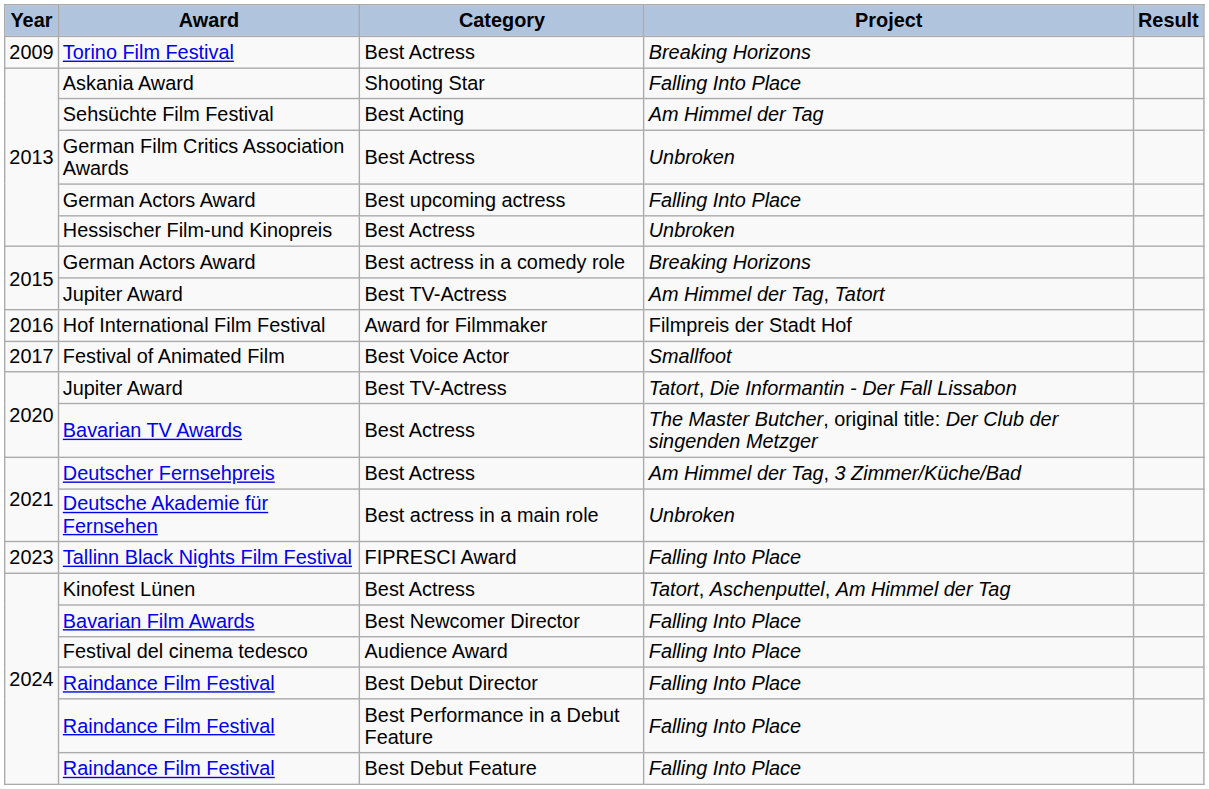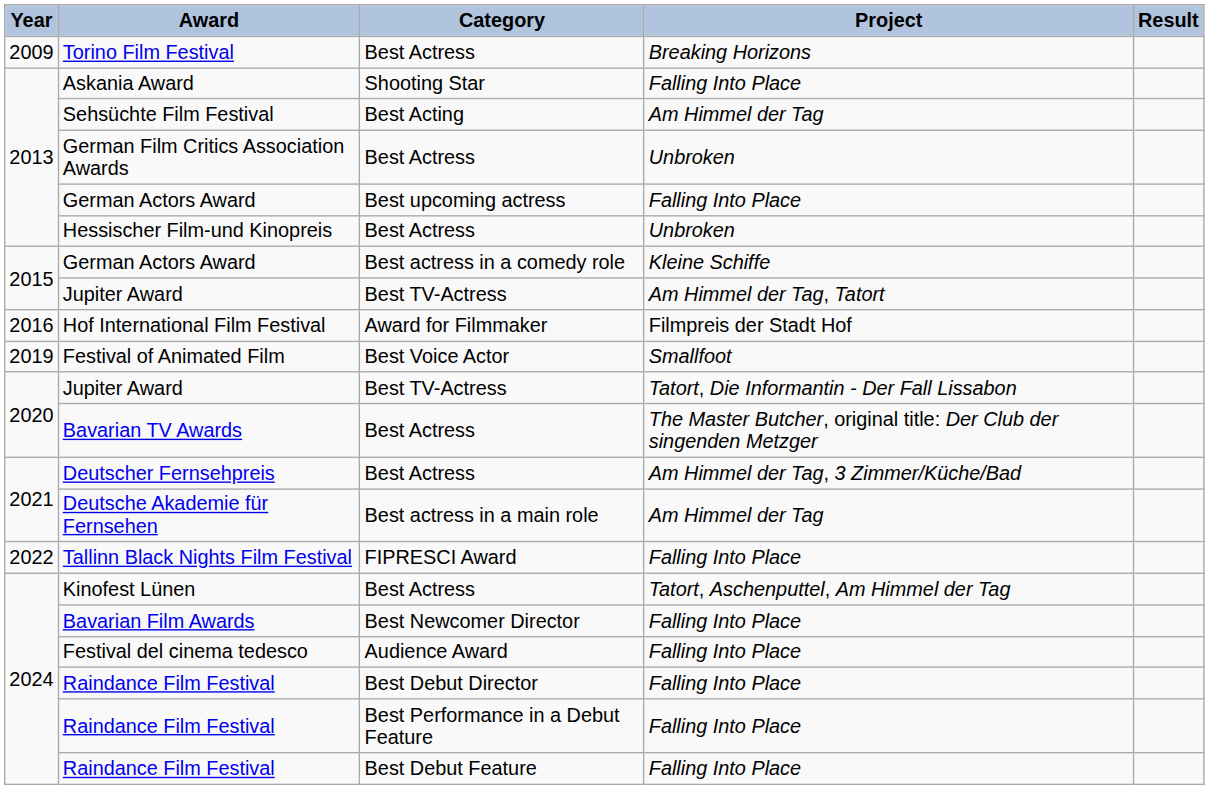German Actors Award / Best actress in a comedy role | Project: Breaking Horizons -> Kleine Schiffe
Festival of Animated Film | Year: 2017 -> 2019
Deutsche Akademie für Fernsehen | Project: Unbroken -> Am Himmel der Tag
Tallinn Black Nights Film Festival | Year: 2023 -> 2022
